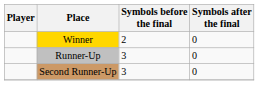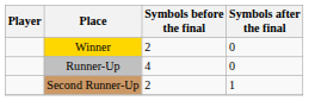Runner-Up | Symbols before the final: 3 -> 4
Second Runner-Up | Symbols before the final: 3 -> 2
Second Runner-Up | Symbols after the final: 0 -> 1
